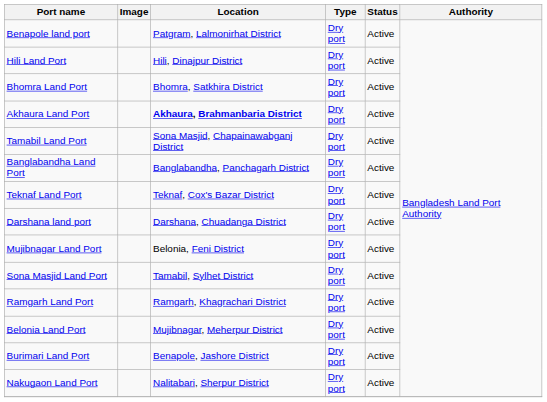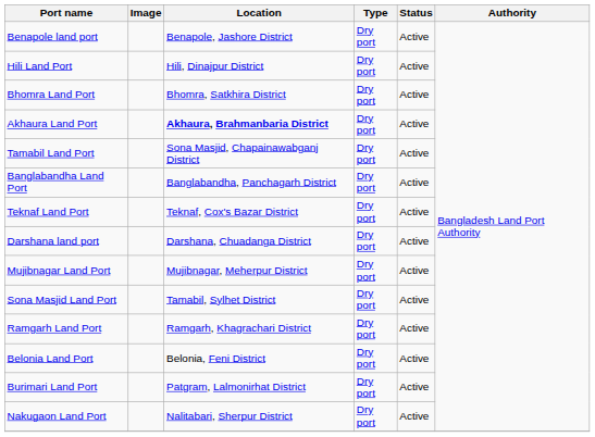Benapole land port | Location: Patgram, Lalmonirhat District -> Benapole, Jashore District
Mujibnagar Land Port | Location: Belonia, Feni District -> Mujibnagar, Meherpur District
Belonia Land Port | Location: Mujibnagar, Meherpur District -> Belonia, Feni District
Burimari Land Port | Location: Benapole, Jashore District -> Patgram, Lalmonirhat District
